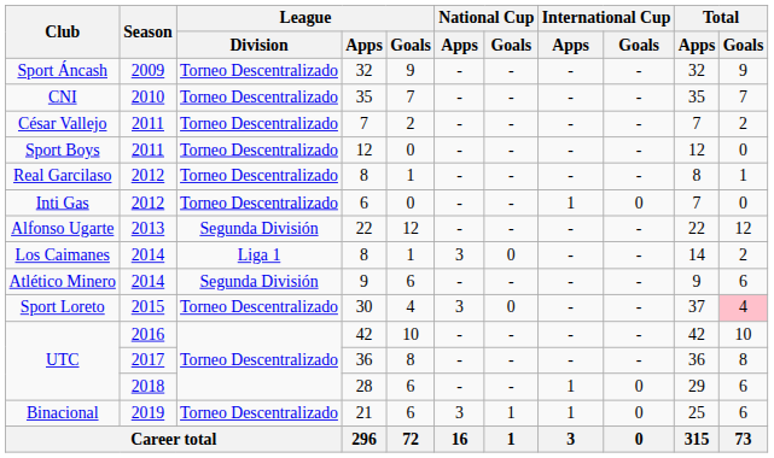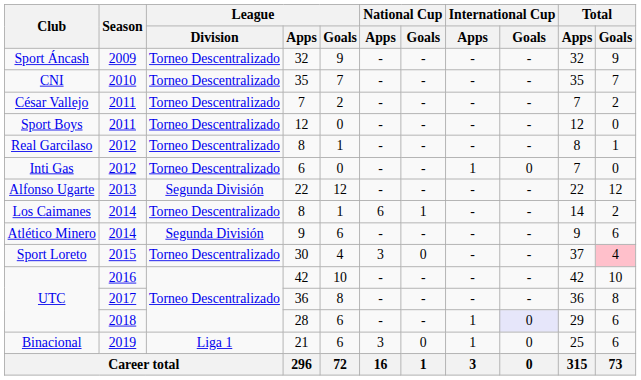Los Caimanes / 8 | League / Division: Liga 1 -> Torneo Descentralizado
Los Caimanes / 8 | National Cup / Apps: 3 -> 6
Los Caimanes / 8 | National Cup / Goals: 0 -> 1
28 | International Cup / Goals: no background -> lavender background
21 | League / Division: Torneo Descentralizado -> Liga 1
21 | National Cup / Goals: 1 -> 0
